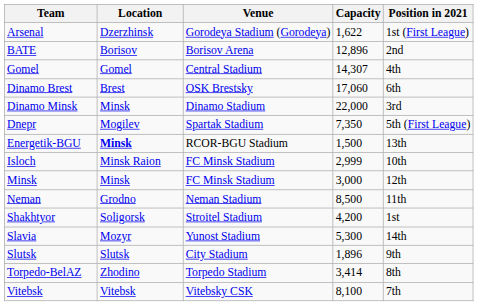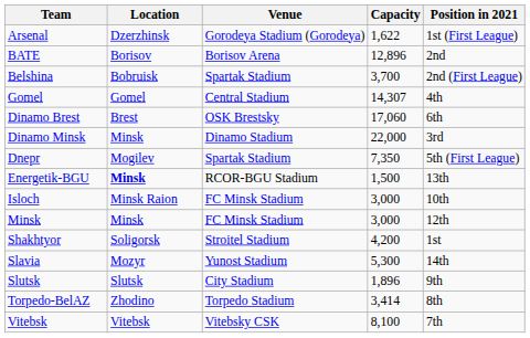+ row: Belshina | Bobruisk | Spartak Stadium | 3,700 | 2nd (First League)
Isloch | Capacity: 2,999 -> 3,000
- row: Neman | Grodno | Neman Stadium | 8,500 | 11th
